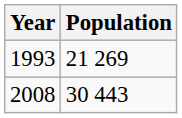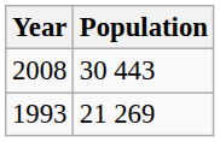rows swapped: 1993 <-> 2008
